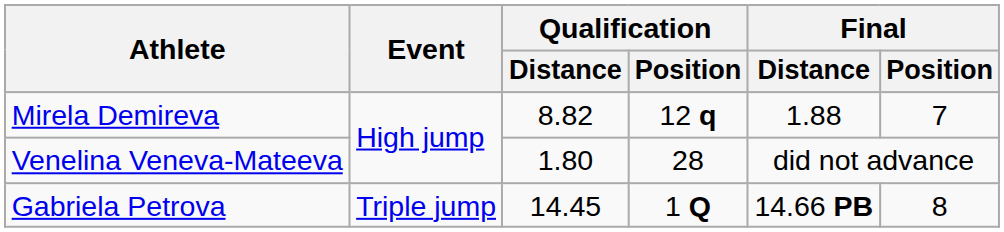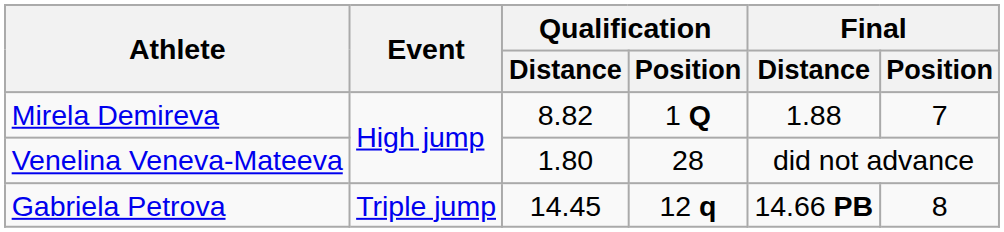Mirela Demireva | Qualification / Position: 12 q -> 1 Q
Gabriela Petrova | Qualification / Position: 1 Q -> 12 q
